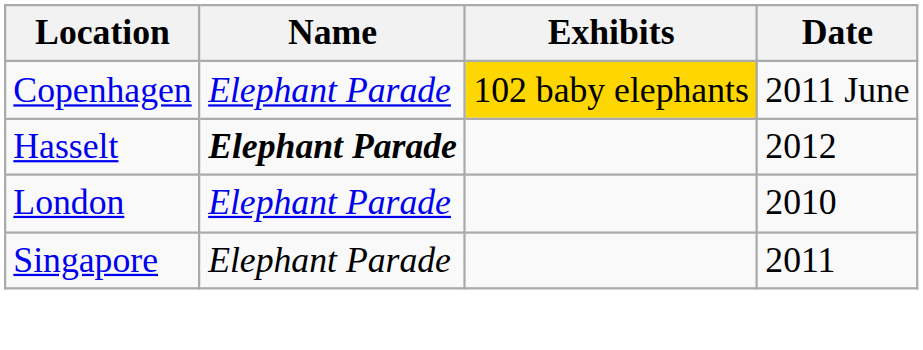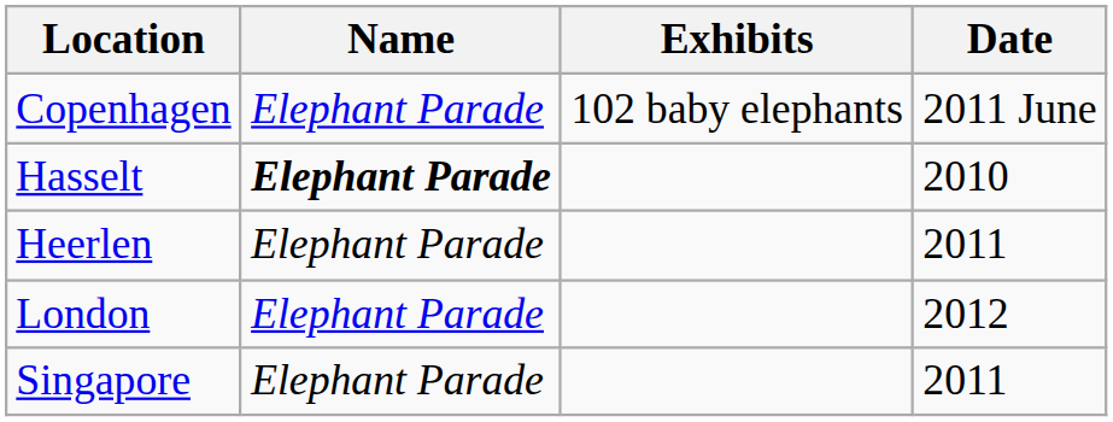Copenhagen | Exhibits: gold background -> no background
Hasselt | Date: 2012 -> 2010
+ row: Heerlen | Elephant Parade | 2011
London | Date: 2010 -> 2012
